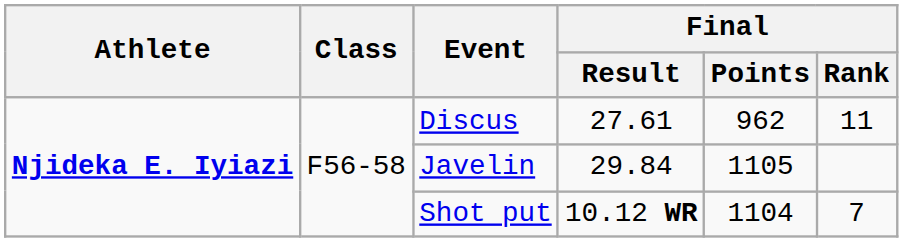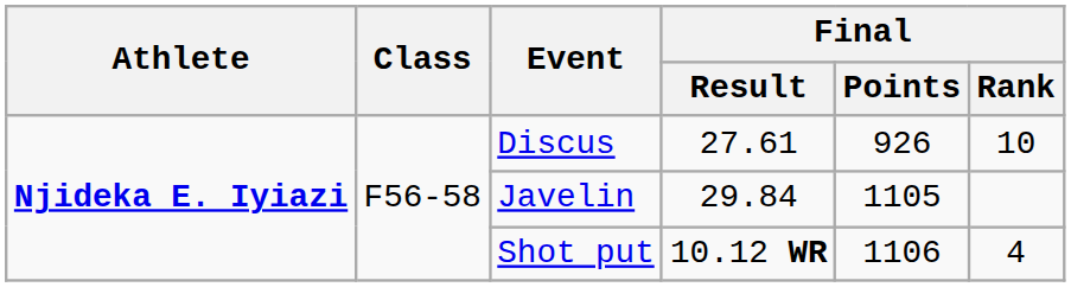Discus | Final / Points: 962 -> 926
Discus | Final / Rank: 11 -> 10
Shot put | Final / Points: 1104 -> 1106
Shot put | Final / Rank: 7 -> 4
